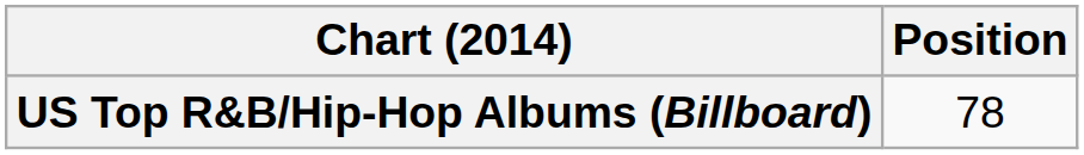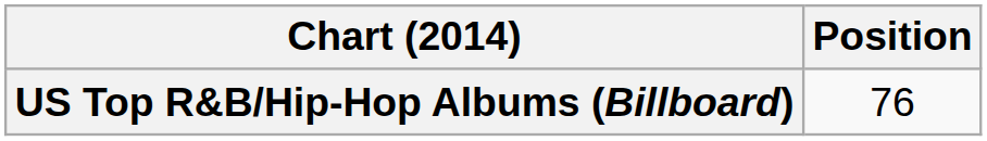US Top R&B/Hip-Hop Albums (Billboard) | Position: 78 -> 76
